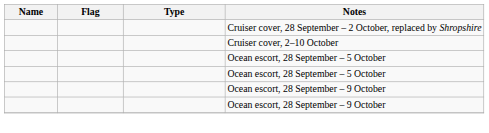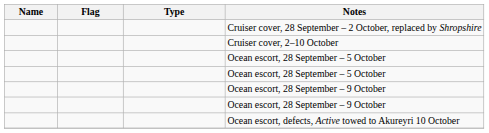+ row: Ocean escort, defects, Active towed to Akureyri 10 October
